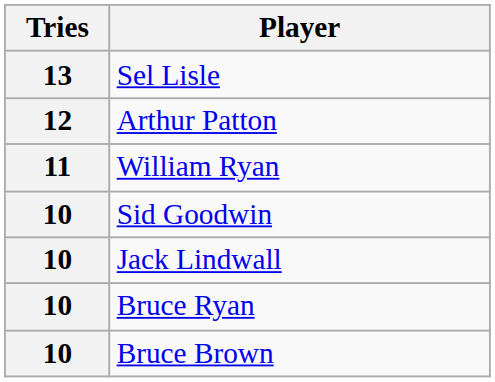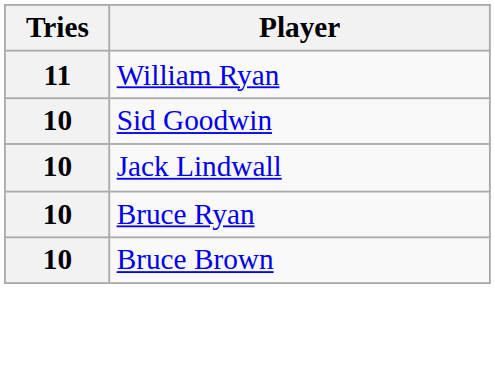- row: 13 | Sel Lisle
- row: 12 | Arthur Patton
